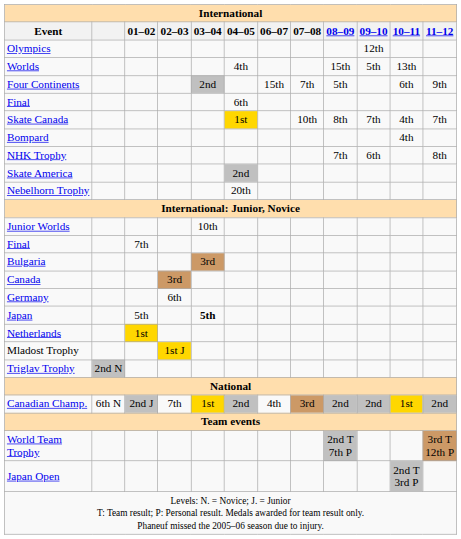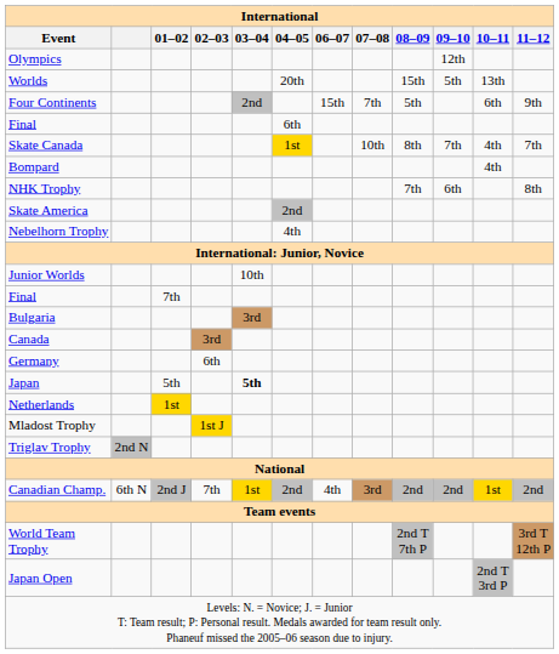Worlds | 04–05: 4th -> 20th
Nebelhorn Trophy | 04–05: 20th -> 4th
